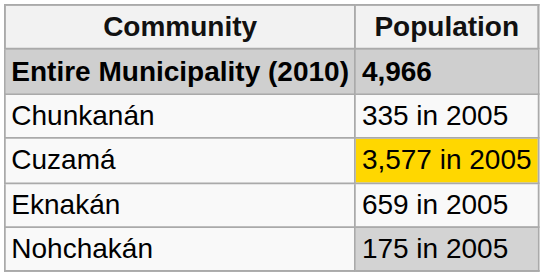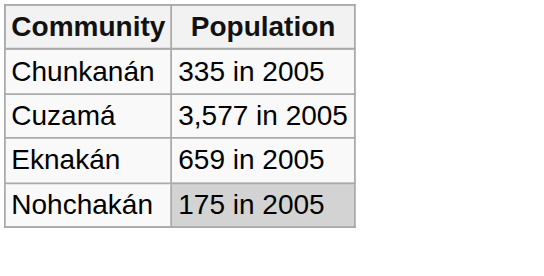- row: Entire Municipality (2010) | 4,966
Cuzamá | Population: gold background -> no background
